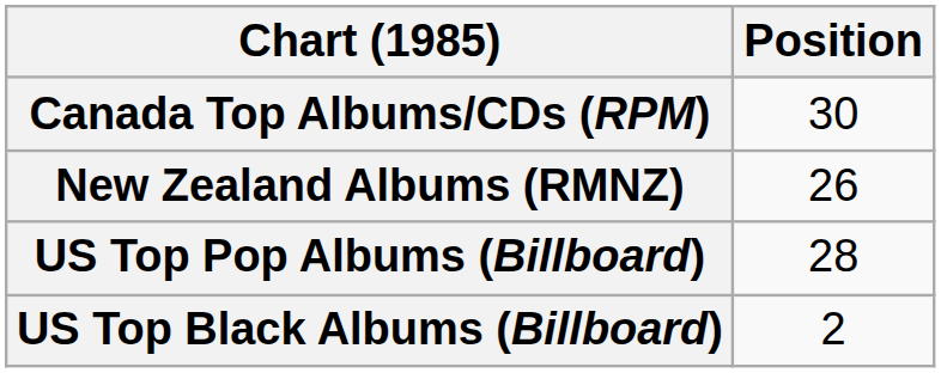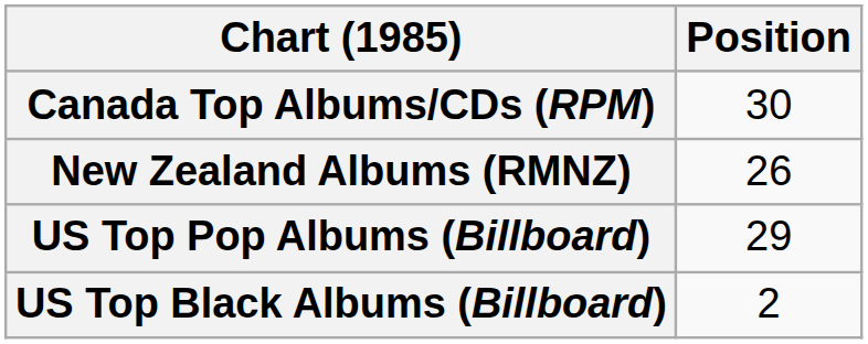US Top Pop Albums (Billboard) | Position: 28 -> 29
